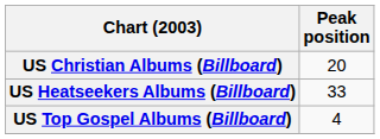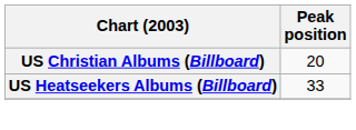- row: US Top Gospel Albums (Billboard) | 4
